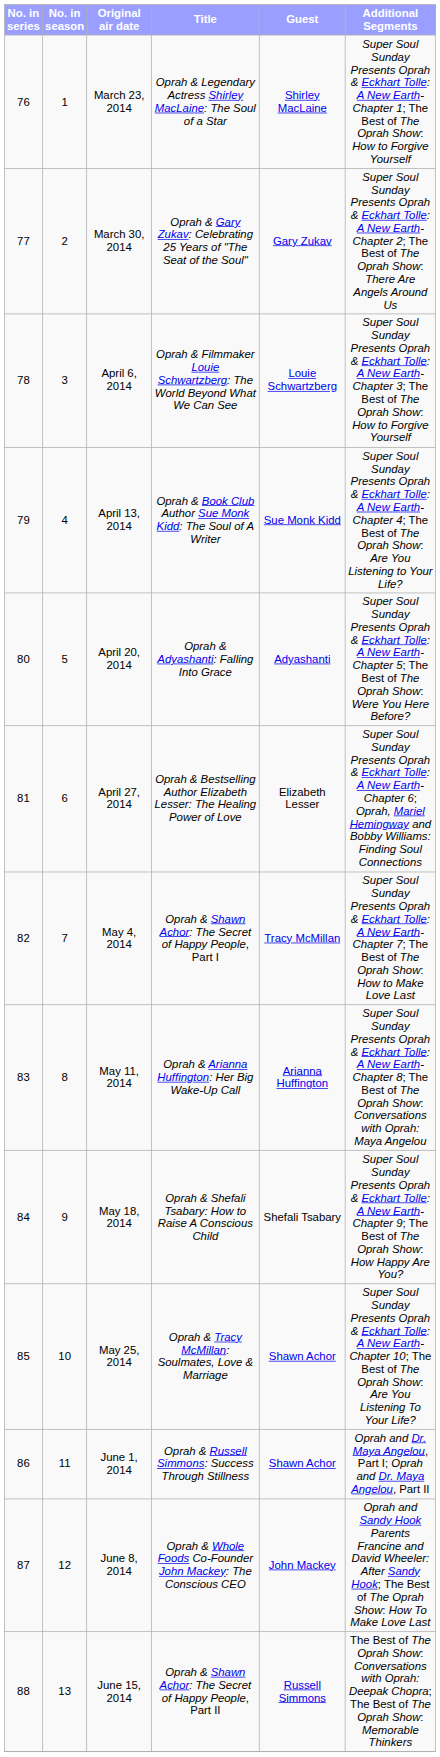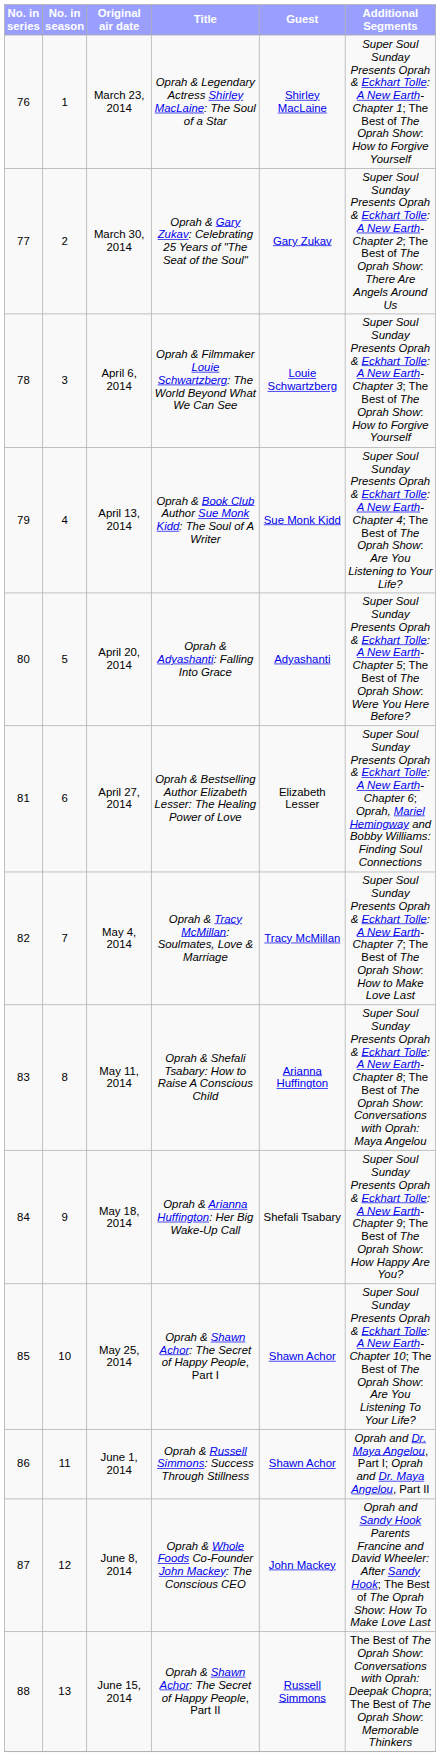May 4, 2014 | Title: Oprah & Shawn Achor: The Secret of Happy People, Part I -> Oprah & Tracy McMillan: Soulmates, Love & Marriage
May 11, 2014 | Title: Oprah & Arianna Huffington: Her Big Wake-Up Call -> Oprah & Shefali Tsabary: How to Raise A Conscious Child
May 18, 2014 | Title: Oprah & Shefali Tsabary: How to Raise A Conscious Child -> Oprah & Arianna Huffington: Her Big Wake-Up Call
May 25, 2014 | Title: Oprah & Tracy McMillan: Soulmates, Love & Marriage -> Oprah & Shawn Achor: The Secret of Happy People, Part I
